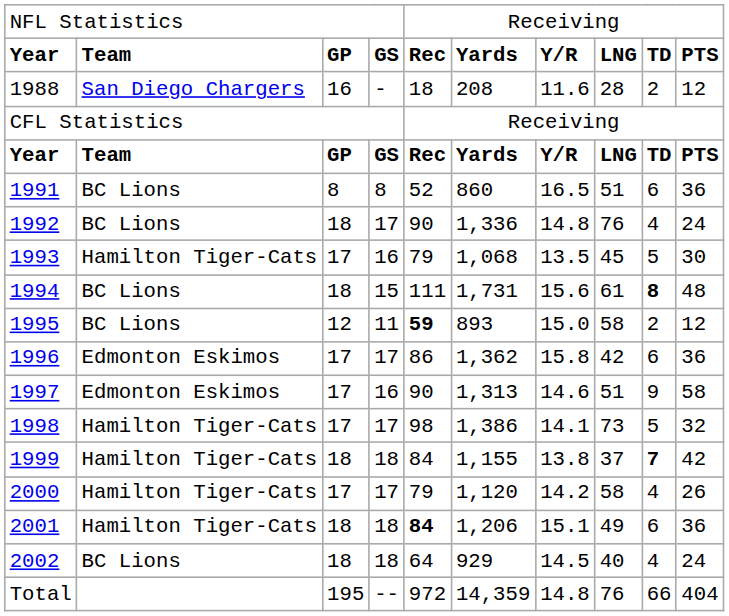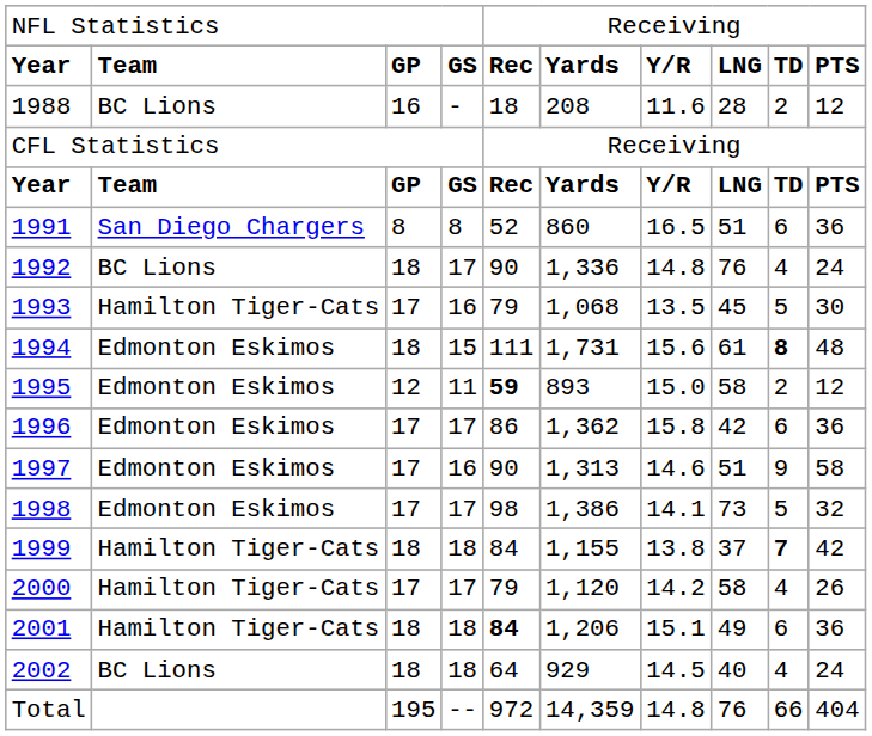1988 | column 2: San Diego Chargers -> BC Lions
1991 | column 2: BC Lions -> San Diego Chargers
1994 | column 2: BC Lions -> Edmonton Eskimos
1995 | column 2: BC Lions -> Edmonton Eskimos
1998 | column 2: Hamilton Tiger-Cats -> Edmonton Eskimos
